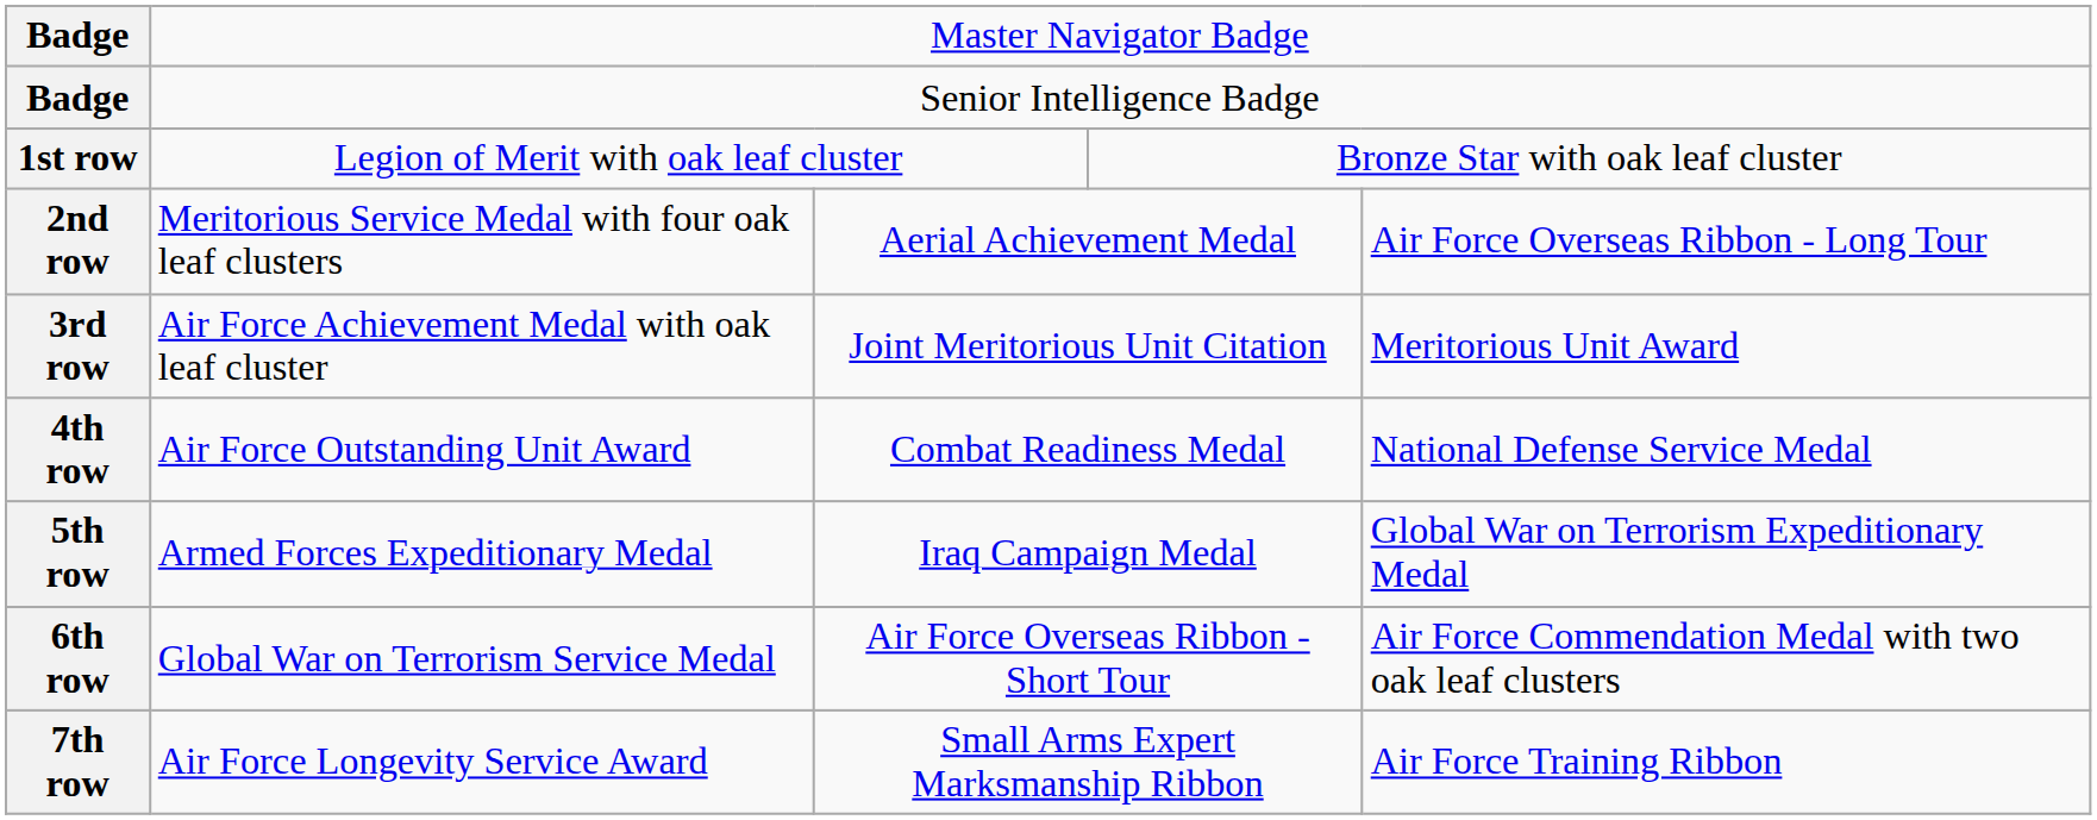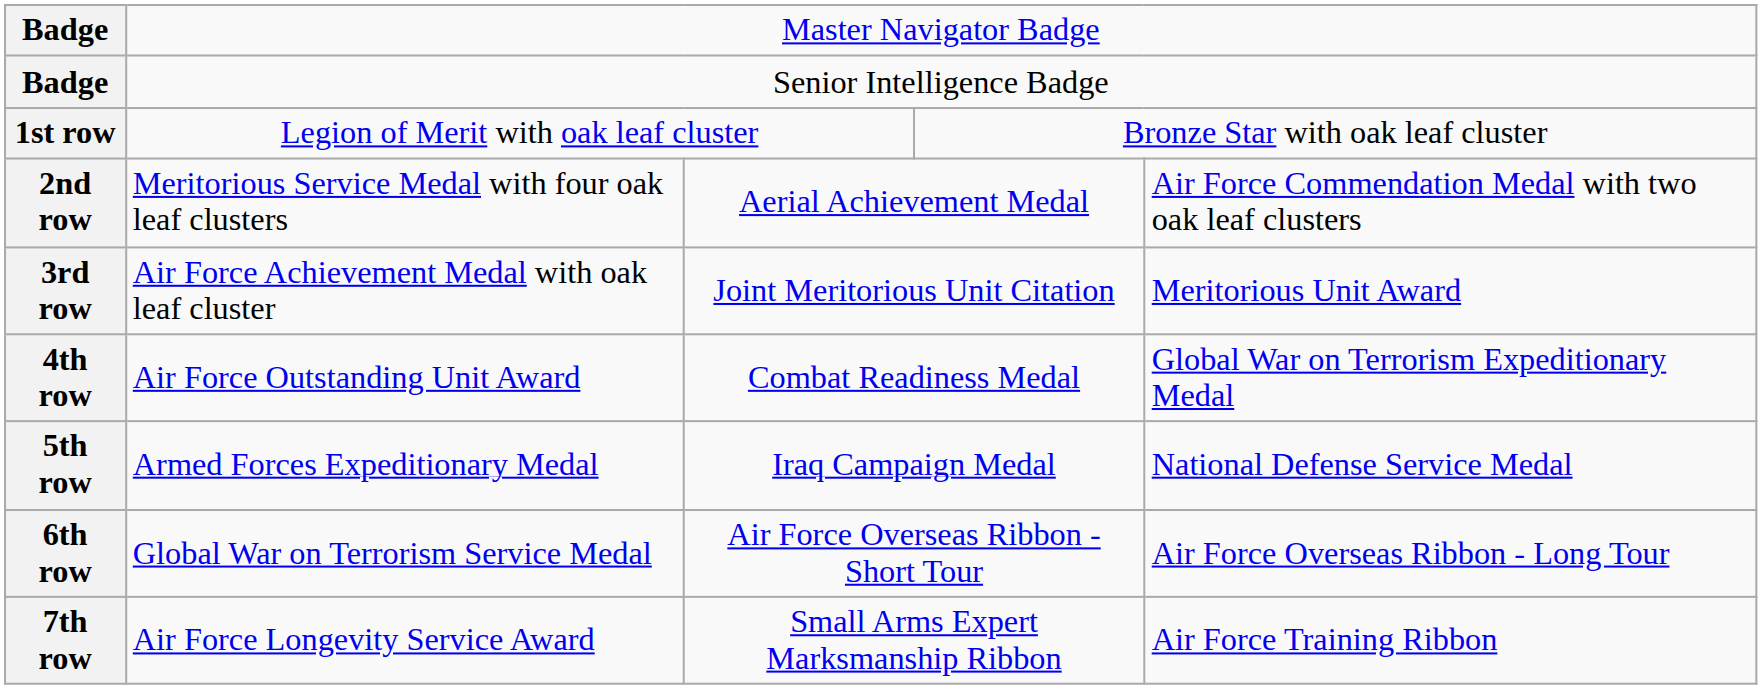2nd row | column 5: Air Force Overseas Ribbon - Long Tour -> Air Force Commendation Medal with two oak leaf clusters
4th row | column 5: National Defense Service Medal -> Global War on Terrorism Expeditionary Medal
5th row | column 5: Global War on Terrorism Expeditionary Medal -> National Defense Service Medal
6th row | column 5: Air Force Commendation Medal with two oak leaf clusters -> Air Force Overseas Ribbon - Long Tour
